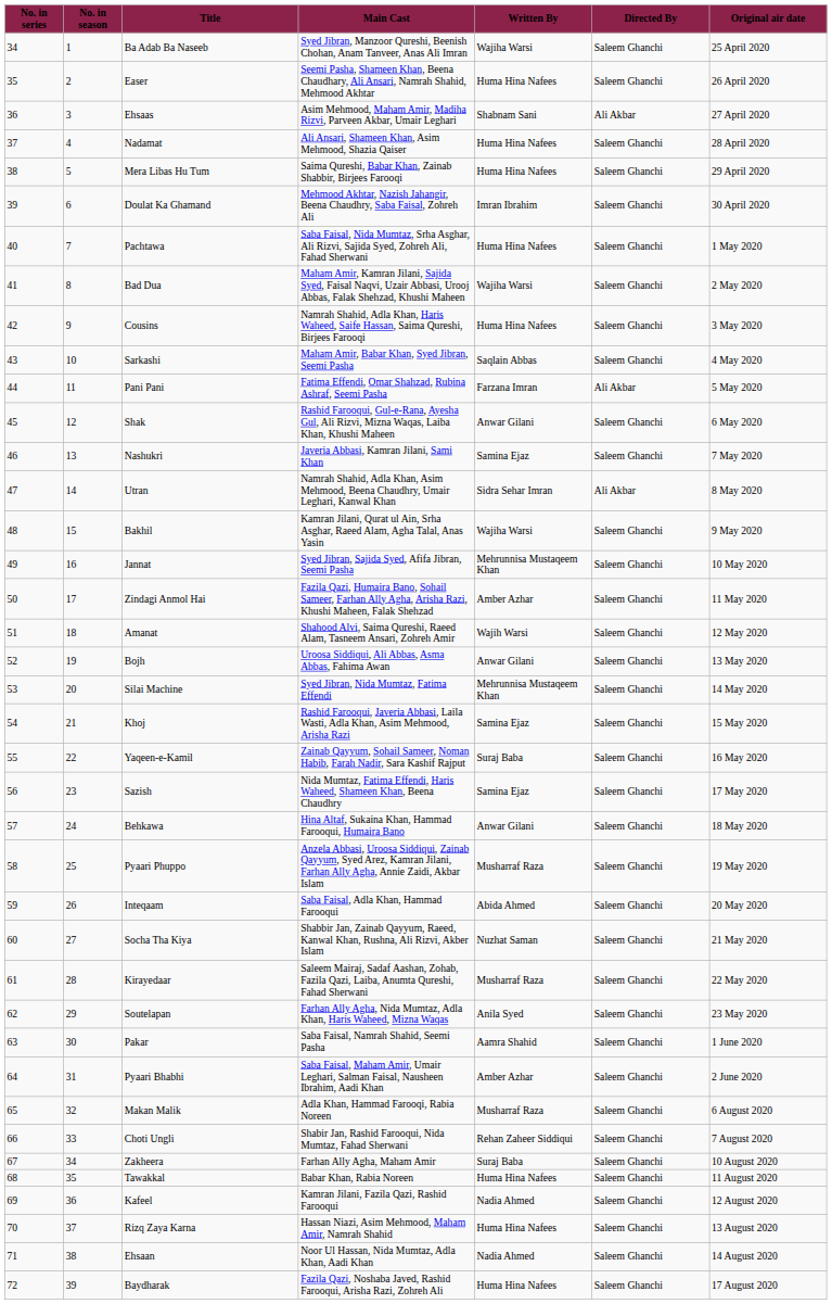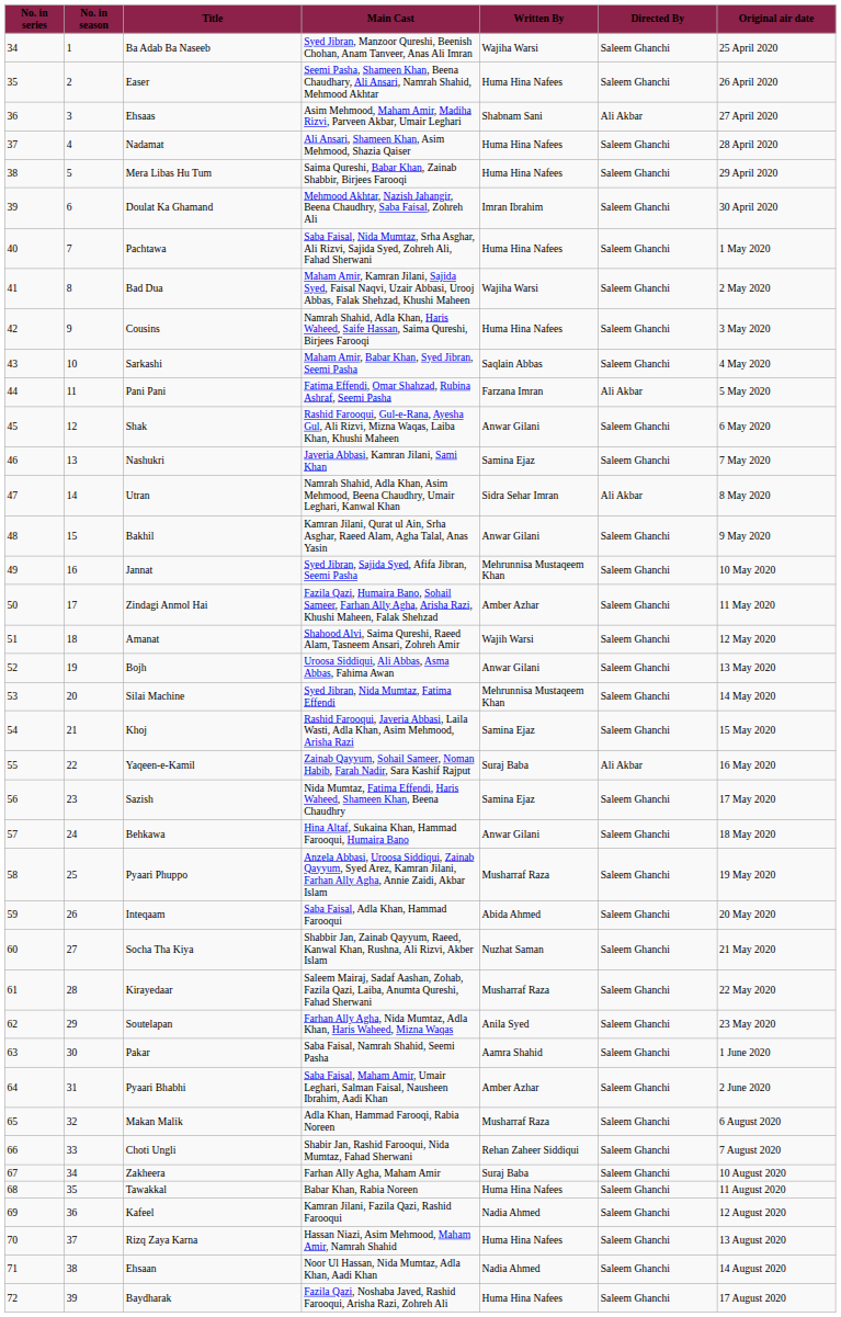Bakhil | Written By: Wajiha Warsi -> Anwar Gilani
Yaqeen-e-Kamil | Directed By: Saleem Ghanchi -> Ali Akbar
